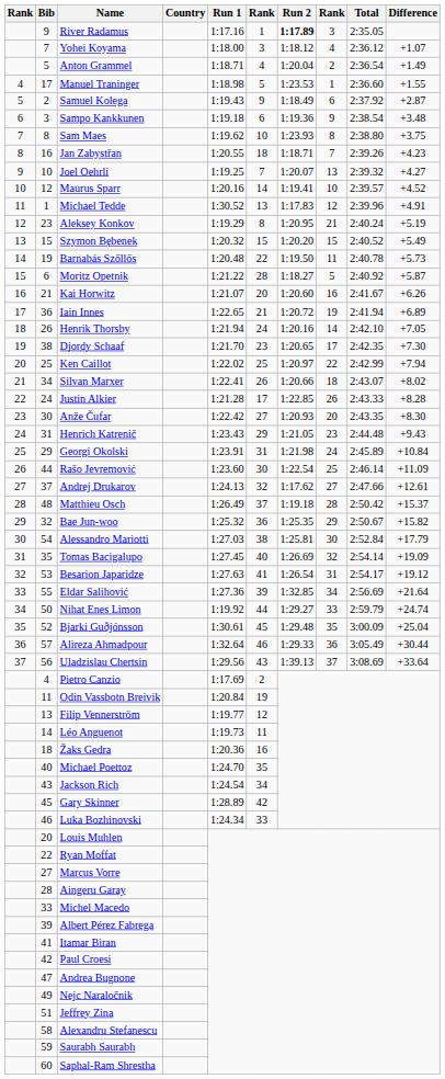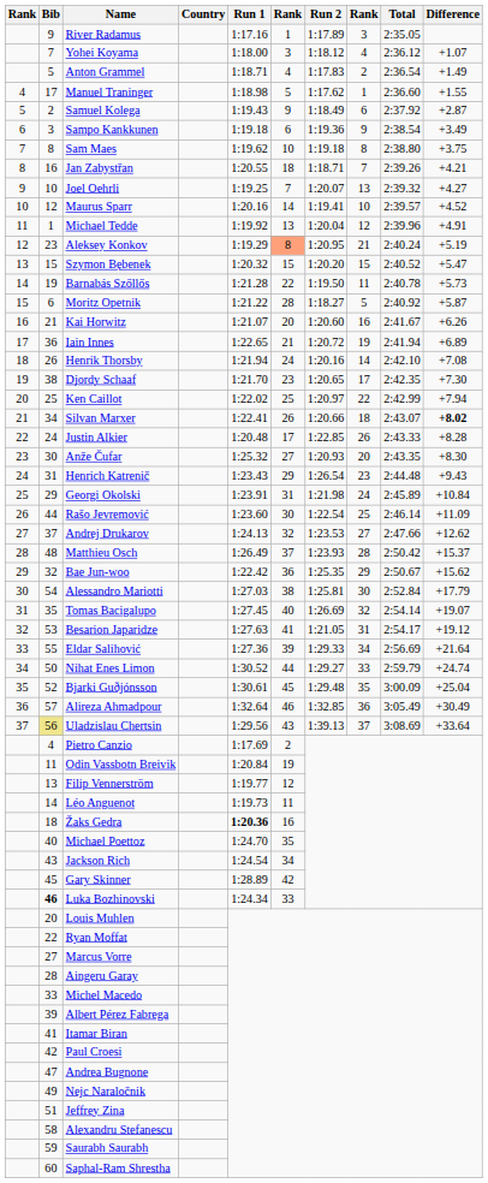River Radamus | Run 2: bold -> normal
Anton Grammel | Run 2: 1:20.04 -> 1:17.83
Manuel Traninger | Run 2: 1:23.53 -> 1:17.62
Sampo Kankkunen | Difference: +3.48 -> +3.49
Sam Maes | Run 2: 1:23.93 -> 1:19.18
Jan Zabystřan | Difference: +4.23 -> +4.21
Michael Tedde | Run 1: 1:30.52 -> 1:19.92
Michael Tedde | Run 2: 1:17.83 -> 1:20.04
Aleksey Konkov | column 6: no background -> lightsalmon background
Szymon Bębenek | Difference: +5.49 -> +5.47
Barnabás Szőllős | Run 1: 1:20.48 -> 1:21.28
Henrik Thorsby | Difference: +7.05 -> +7.08
Silvan Marxer | Difference: normal -> bold
Justin Alkier | Run 1: 1:21.28 -> 1:20.48
Anže Čufar | Run 1: 1:22.42 -> 1:25.32
Henrich Katrenič | Run 2: 1:21.05 -> 1:26.54
Andrej Drukarov | Run 2: 1:17.62 -> 1:23.53
Andrej Drukarov | Difference: +12.61 -> +12.62
Matthieu Osch | Run 2: 1:19.18 -> 1:23.93
Bae Jun-woo | Run 1: 1:25.32 -> 1:22.42
Bae Jun-woo | Difference: +15.82 -> +15.62
Tomas Bacigalupo | Difference: +19.09 -> +19.07
Besarion Japaridze | Run 2: 1:26.54 -> 1:21.05
Eldar Salihović | Run 2: 1:32.85 -> 1:29.33
Nihat Enes Limon | Run 1: 1:19.92 -> 1:30.52
Alireza Ahmadpour | Run 2: 1:29.33 -> 1:32.85
Alireza Ahmadpour | Difference: +30.44 -> +30.49
Uladzislau Chertsin | Bib: no background -> khaki background
Žaks Gedra | Run 1: normal -> bold
Luka Bozhinovski | Bib: normal -> bold
